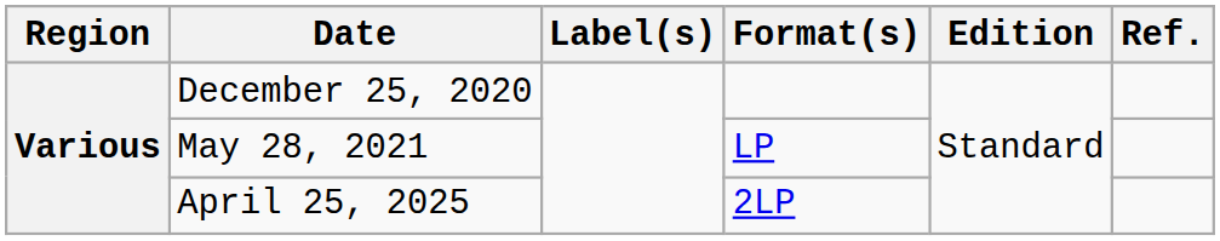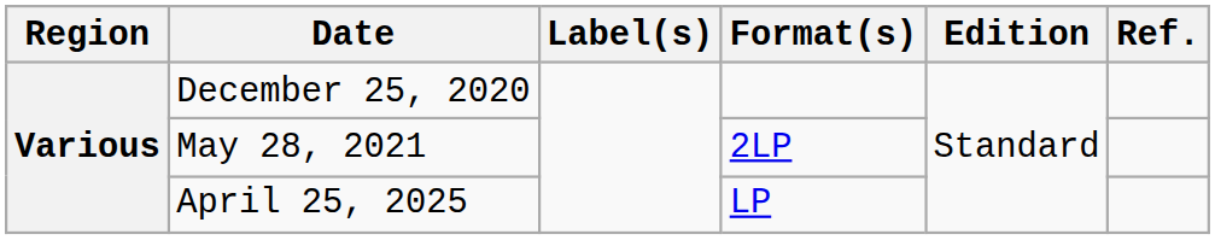May 28, 2021 | Format(s): LP -> 2LP
April 25, 2025 | Format(s): 2LP -> LP
